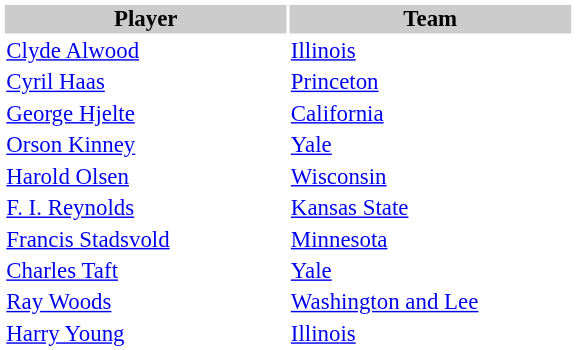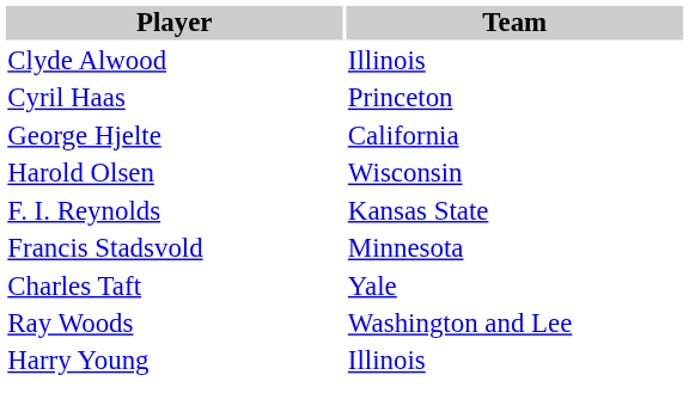- row: Orson Kinney | Yale
